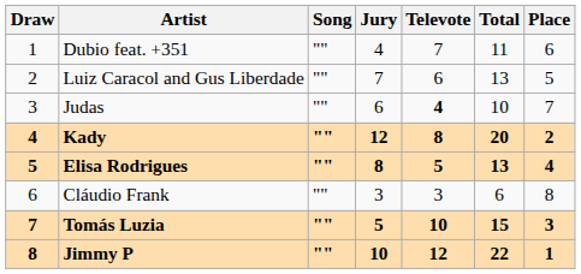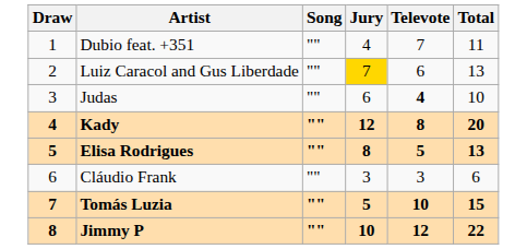- column: Place | 6 | 5 | 7 | 2 | 4 | 8 | 3 | 1
Luiz Caracol and Gus Liberdade | Jury: no background -> gold background
